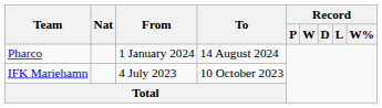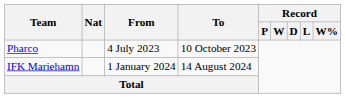Pharco | From: 1 January 2024 -> 4 July 2023
Pharco | To: 14 August 2024 -> 10 October 2023
IFK Mariehamn | From: 4 July 2023 -> 1 January 2024
IFK Mariehamn | To: 10 October 2023 -> 14 August 2024
